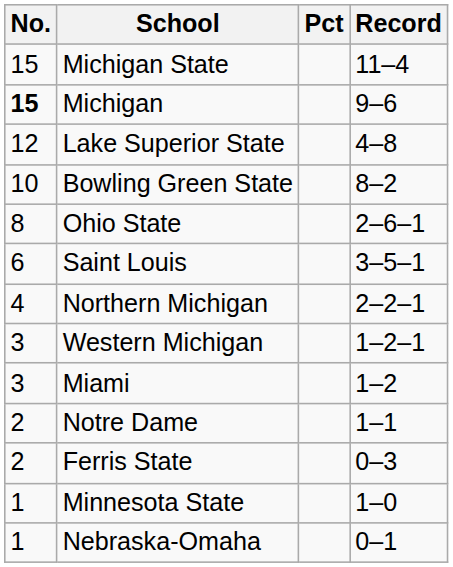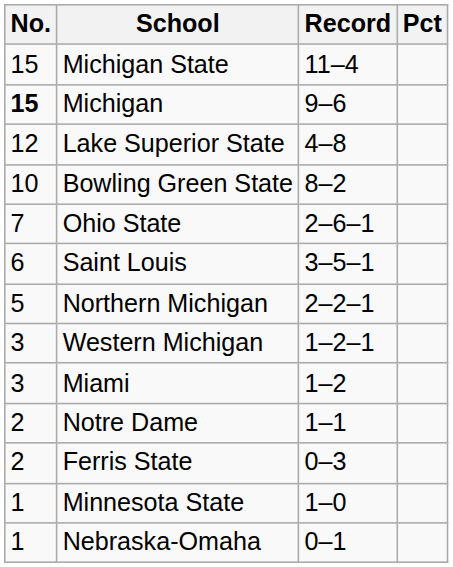columns swapped: Record <-> Pct
Ohio State | No.: 8 -> 7
Northern Michigan | No.: 4 -> 5
